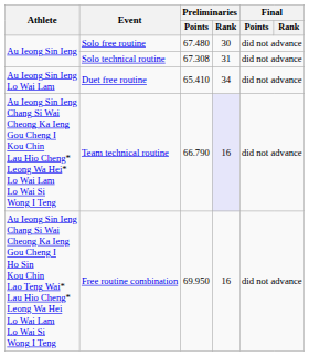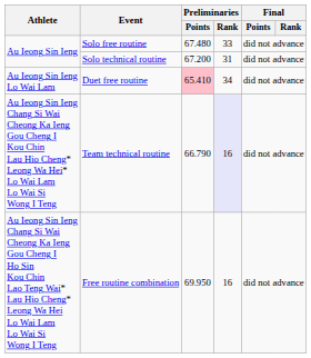Solo free routine | Preliminaries / Rank: 30 -> 33
Solo technical routine | Preliminaries / Points: 67.308 -> 67.200
Duet free routine | Preliminaries / Points: no background -> pink background
